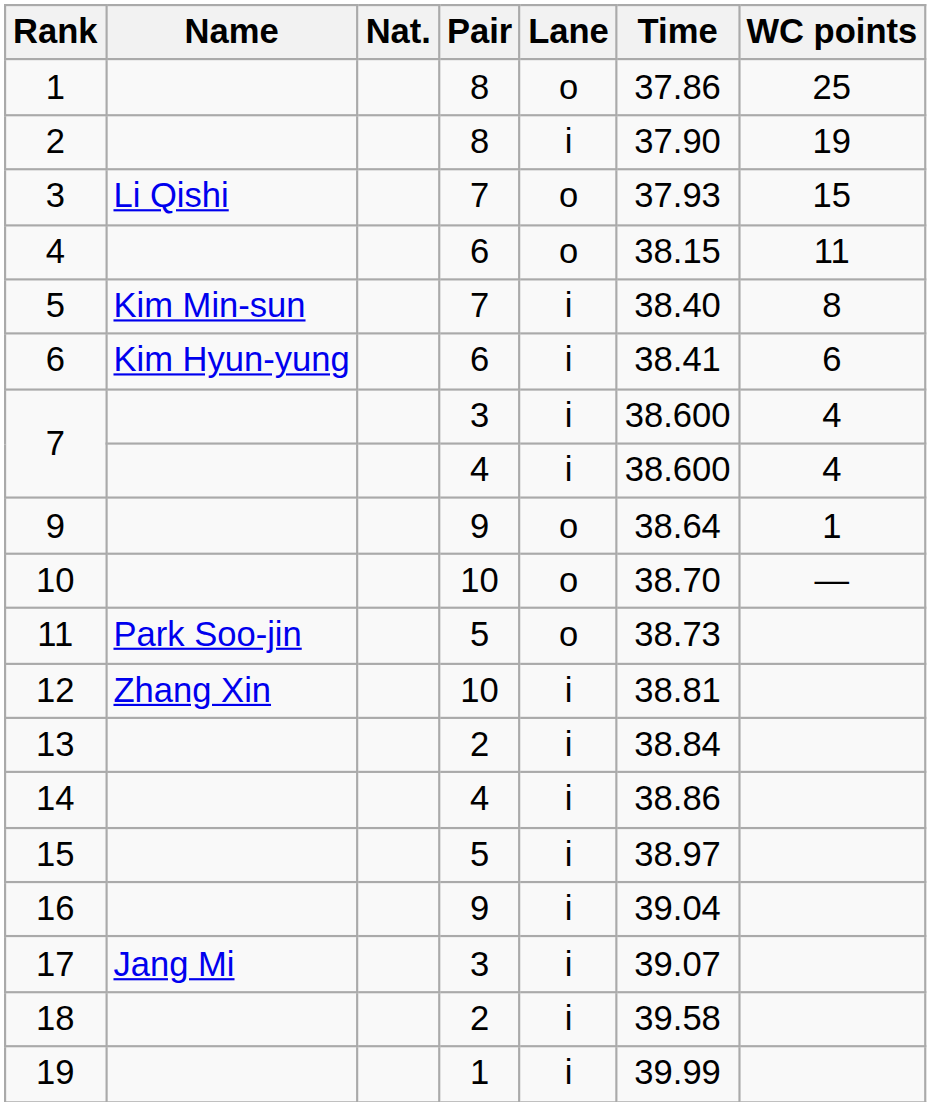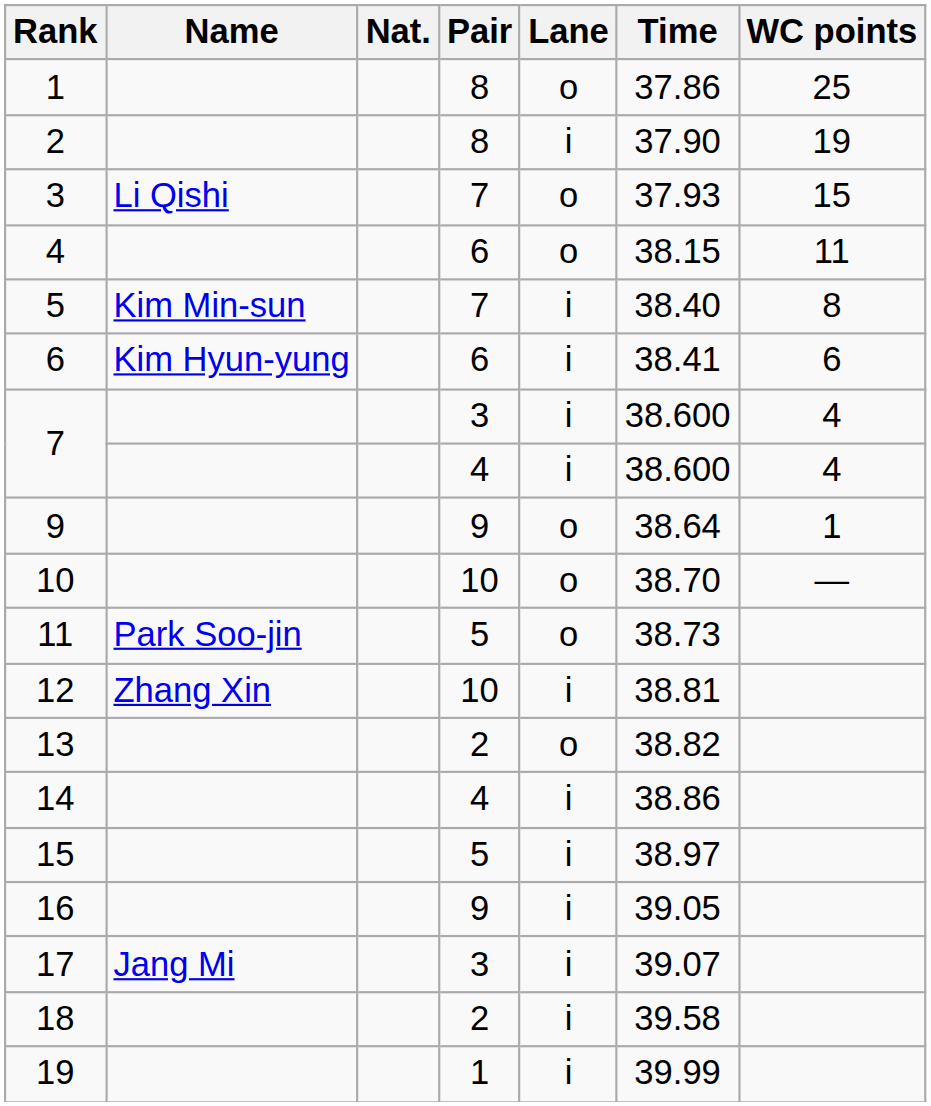13 | Lane: i -> o
13 | Time: 38.84 -> 38.82
16 | Time: 39.04 -> 39.05
